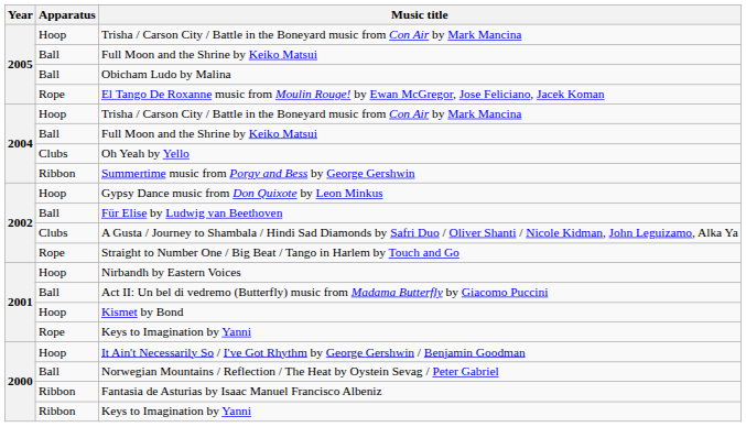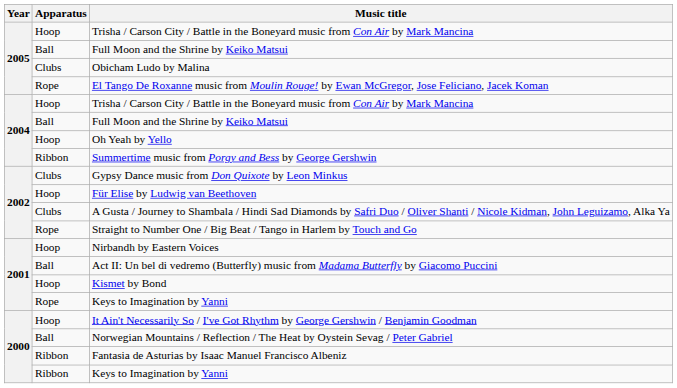Obicham Ludo by Malina | Apparatus: Ball -> Clubs
Oh Yeah by Yello | Apparatus: Clubs -> Hoop
Gypsy Dance music from Don Quixote by Leon Minkus | Apparatus: Hoop -> Clubs
Für Elise by Ludwig van Beethoven | Apparatus: Ball -> Hoop
